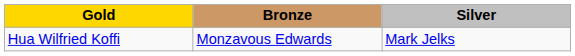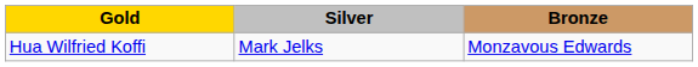columns swapped: Silver <-> Bronze
